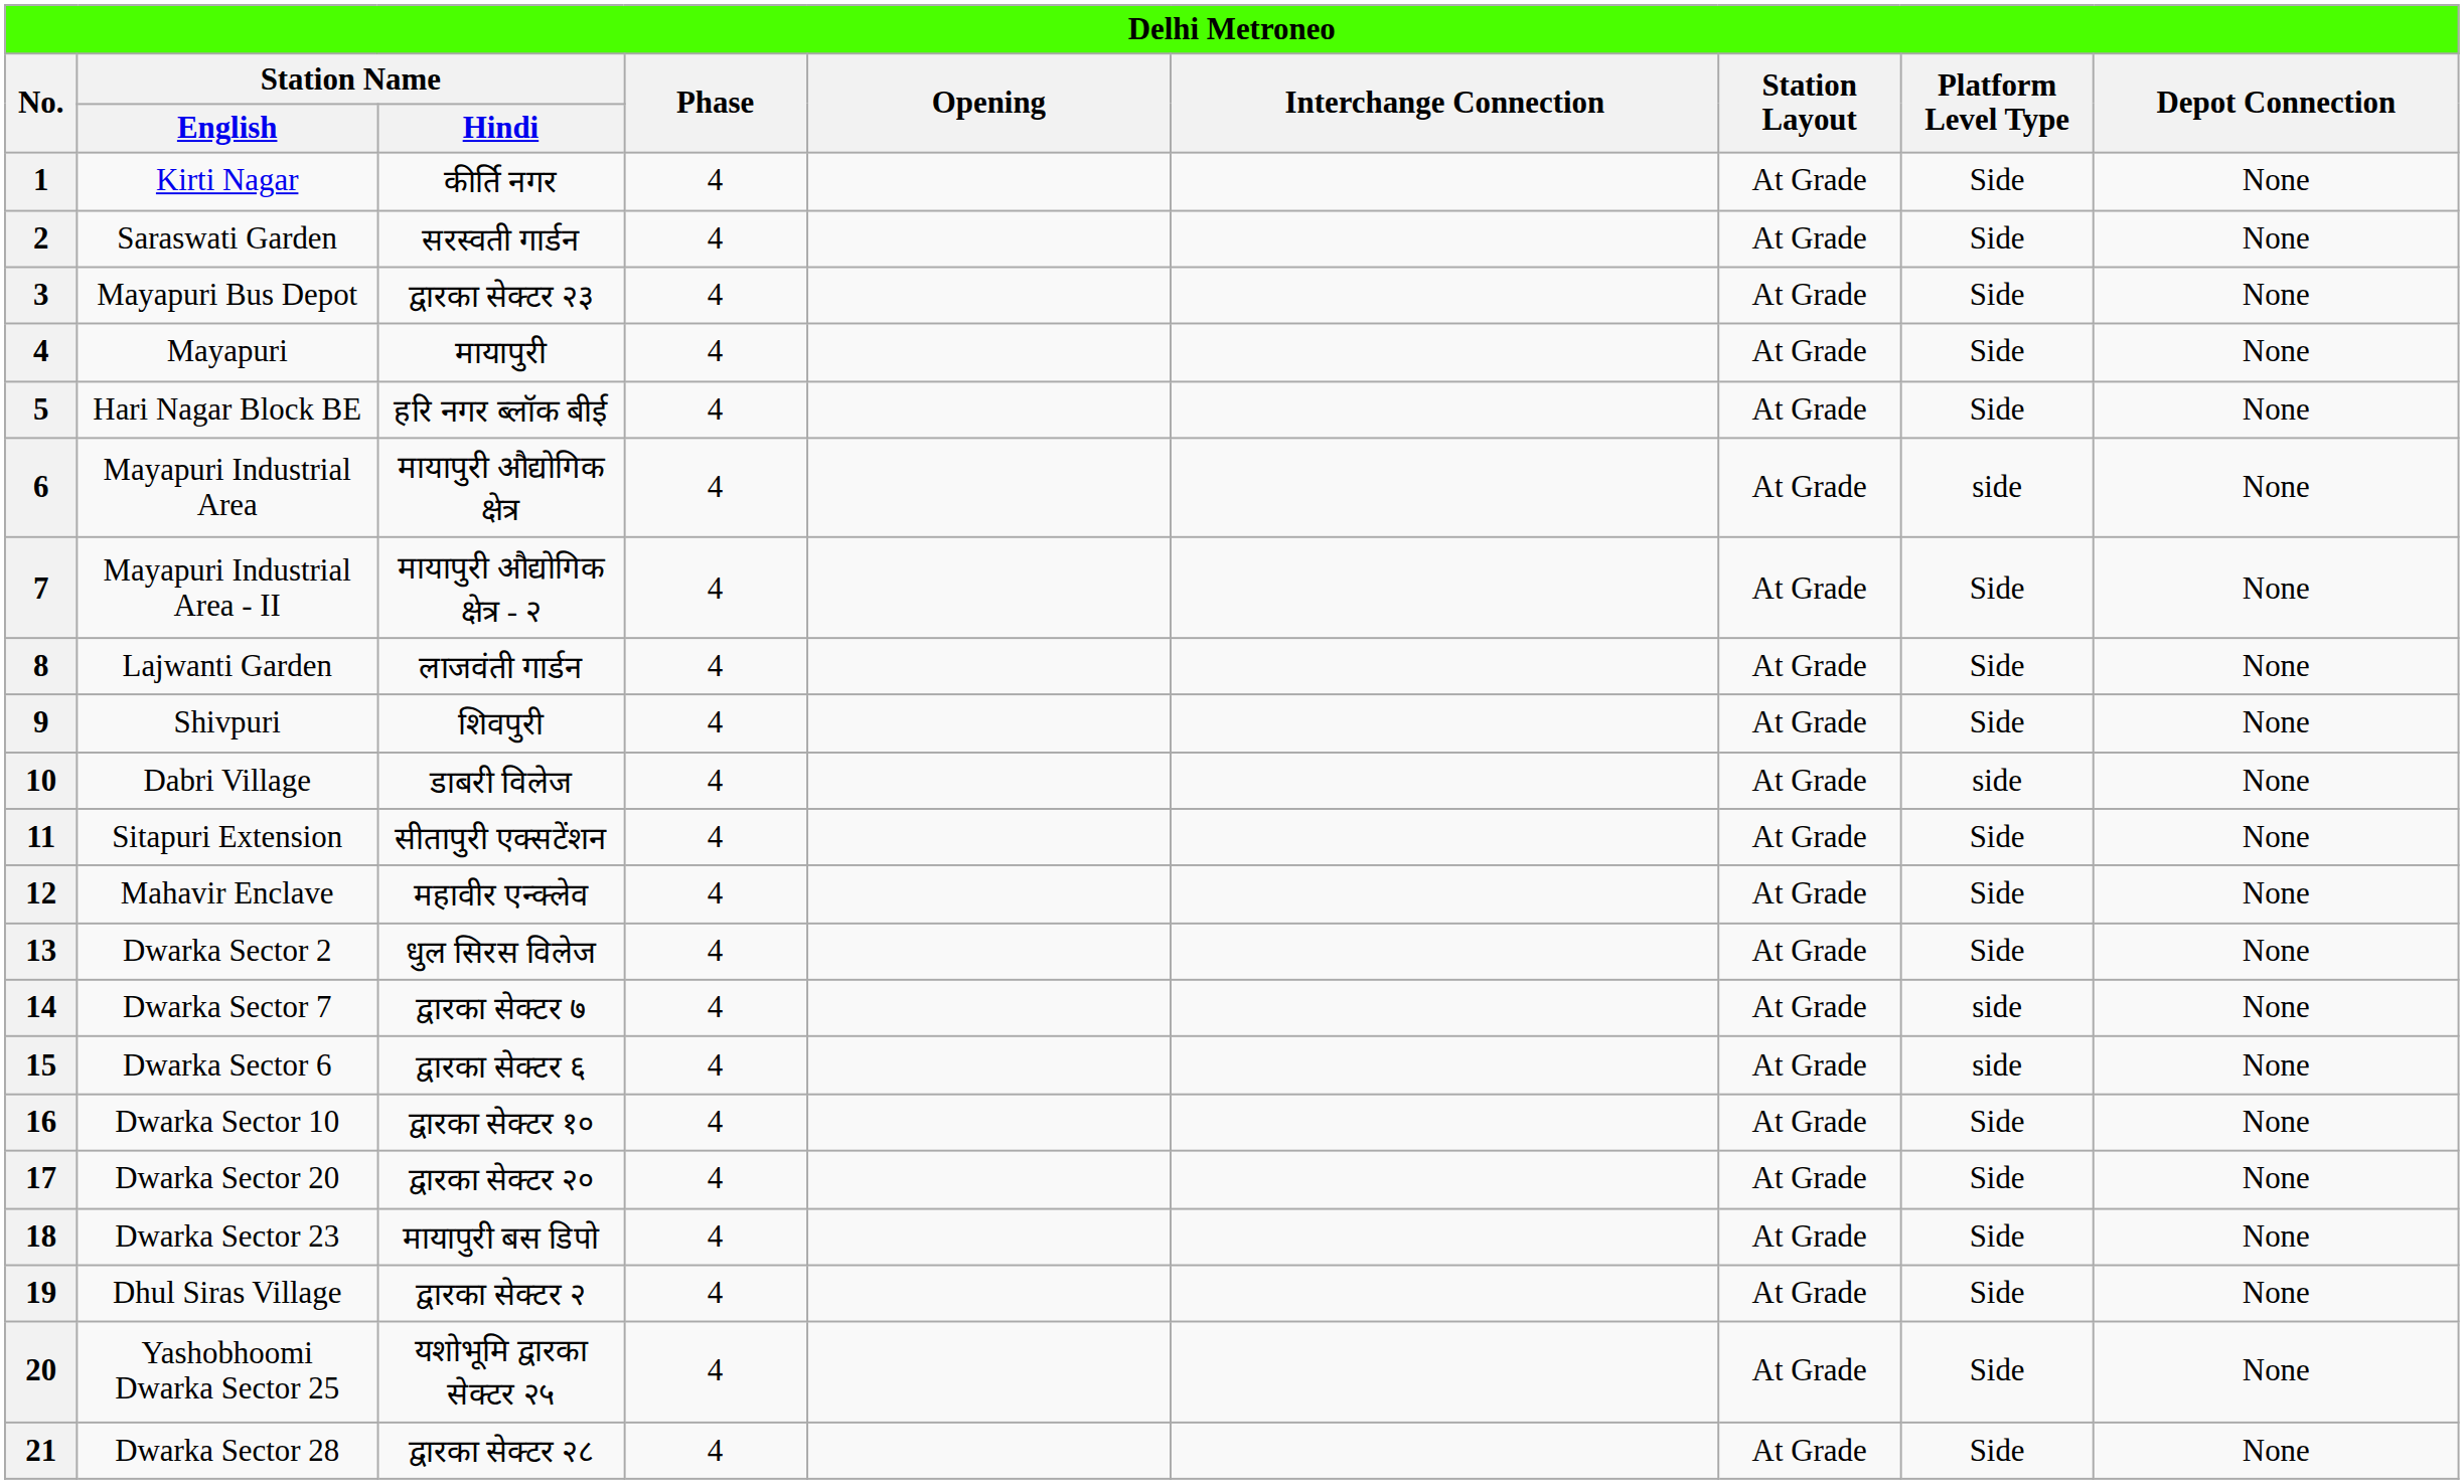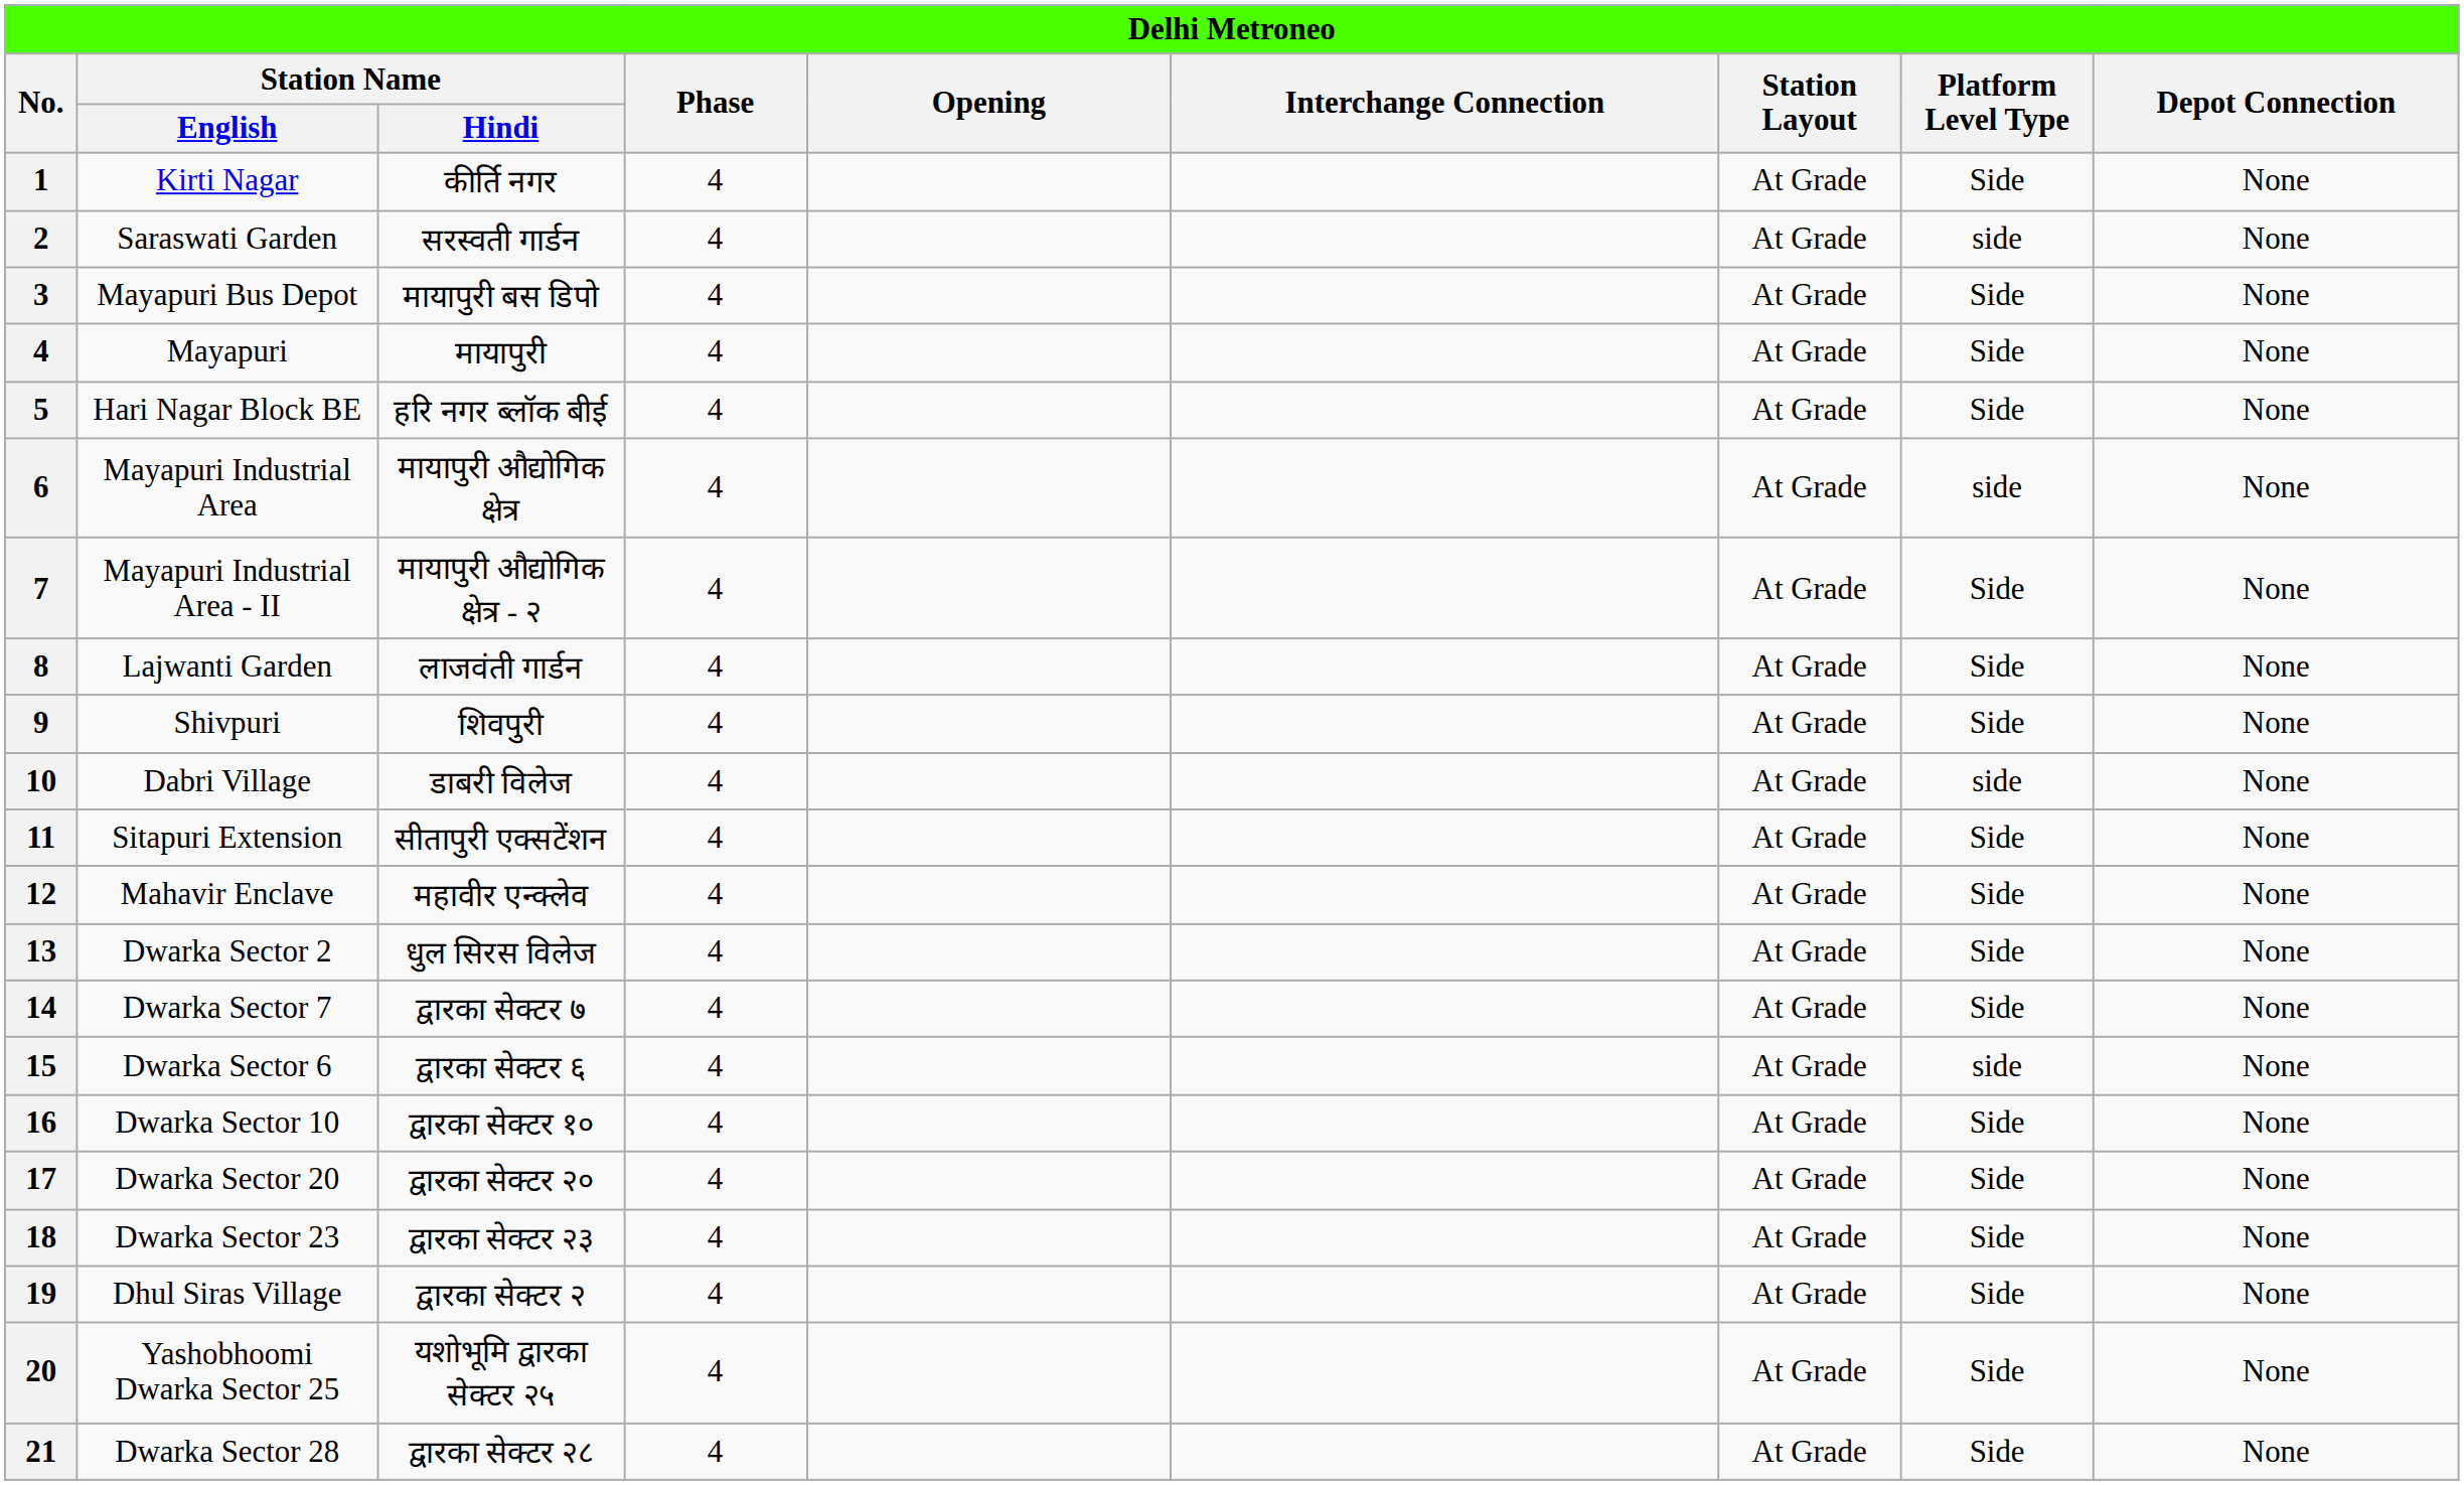Saraswati Garden | Platform Level Type: Side -> side
Mayapuri Bus Depot | Station Name / Hindi: द्वारका सेक्टर २३ -> मायापुरी बस डिपो
Dwarka Sector 7 | Platform Level Type: side -> Side
Dwarka Sector 23 | Station Name / Hindi: मायापुरी बस डिपो -> द्वारका सेक्टर २३
